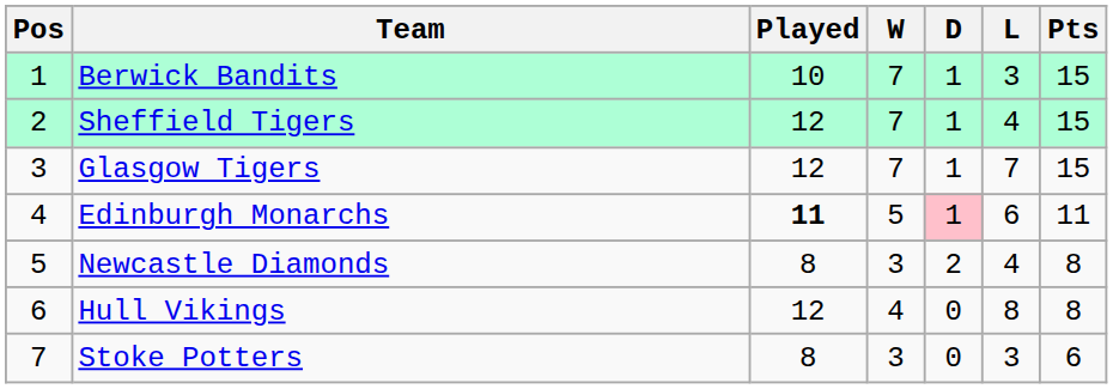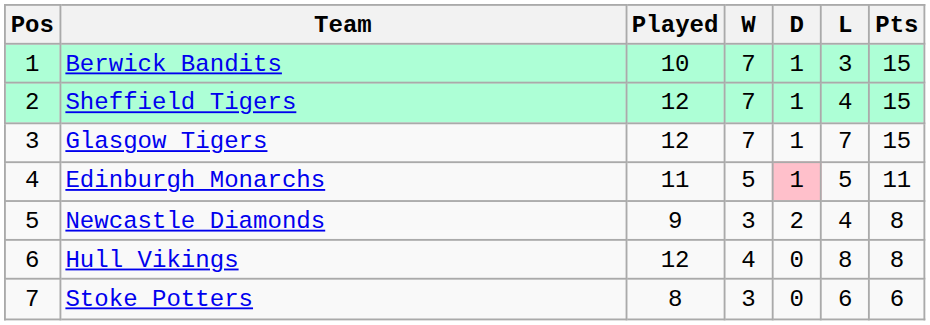Edinburgh Monarchs | Played: bold -> normal
Edinburgh Monarchs | L: 6 -> 5
Newcastle Diamonds | Played: 8 -> 9
Stoke Potters | L: 3 -> 6
